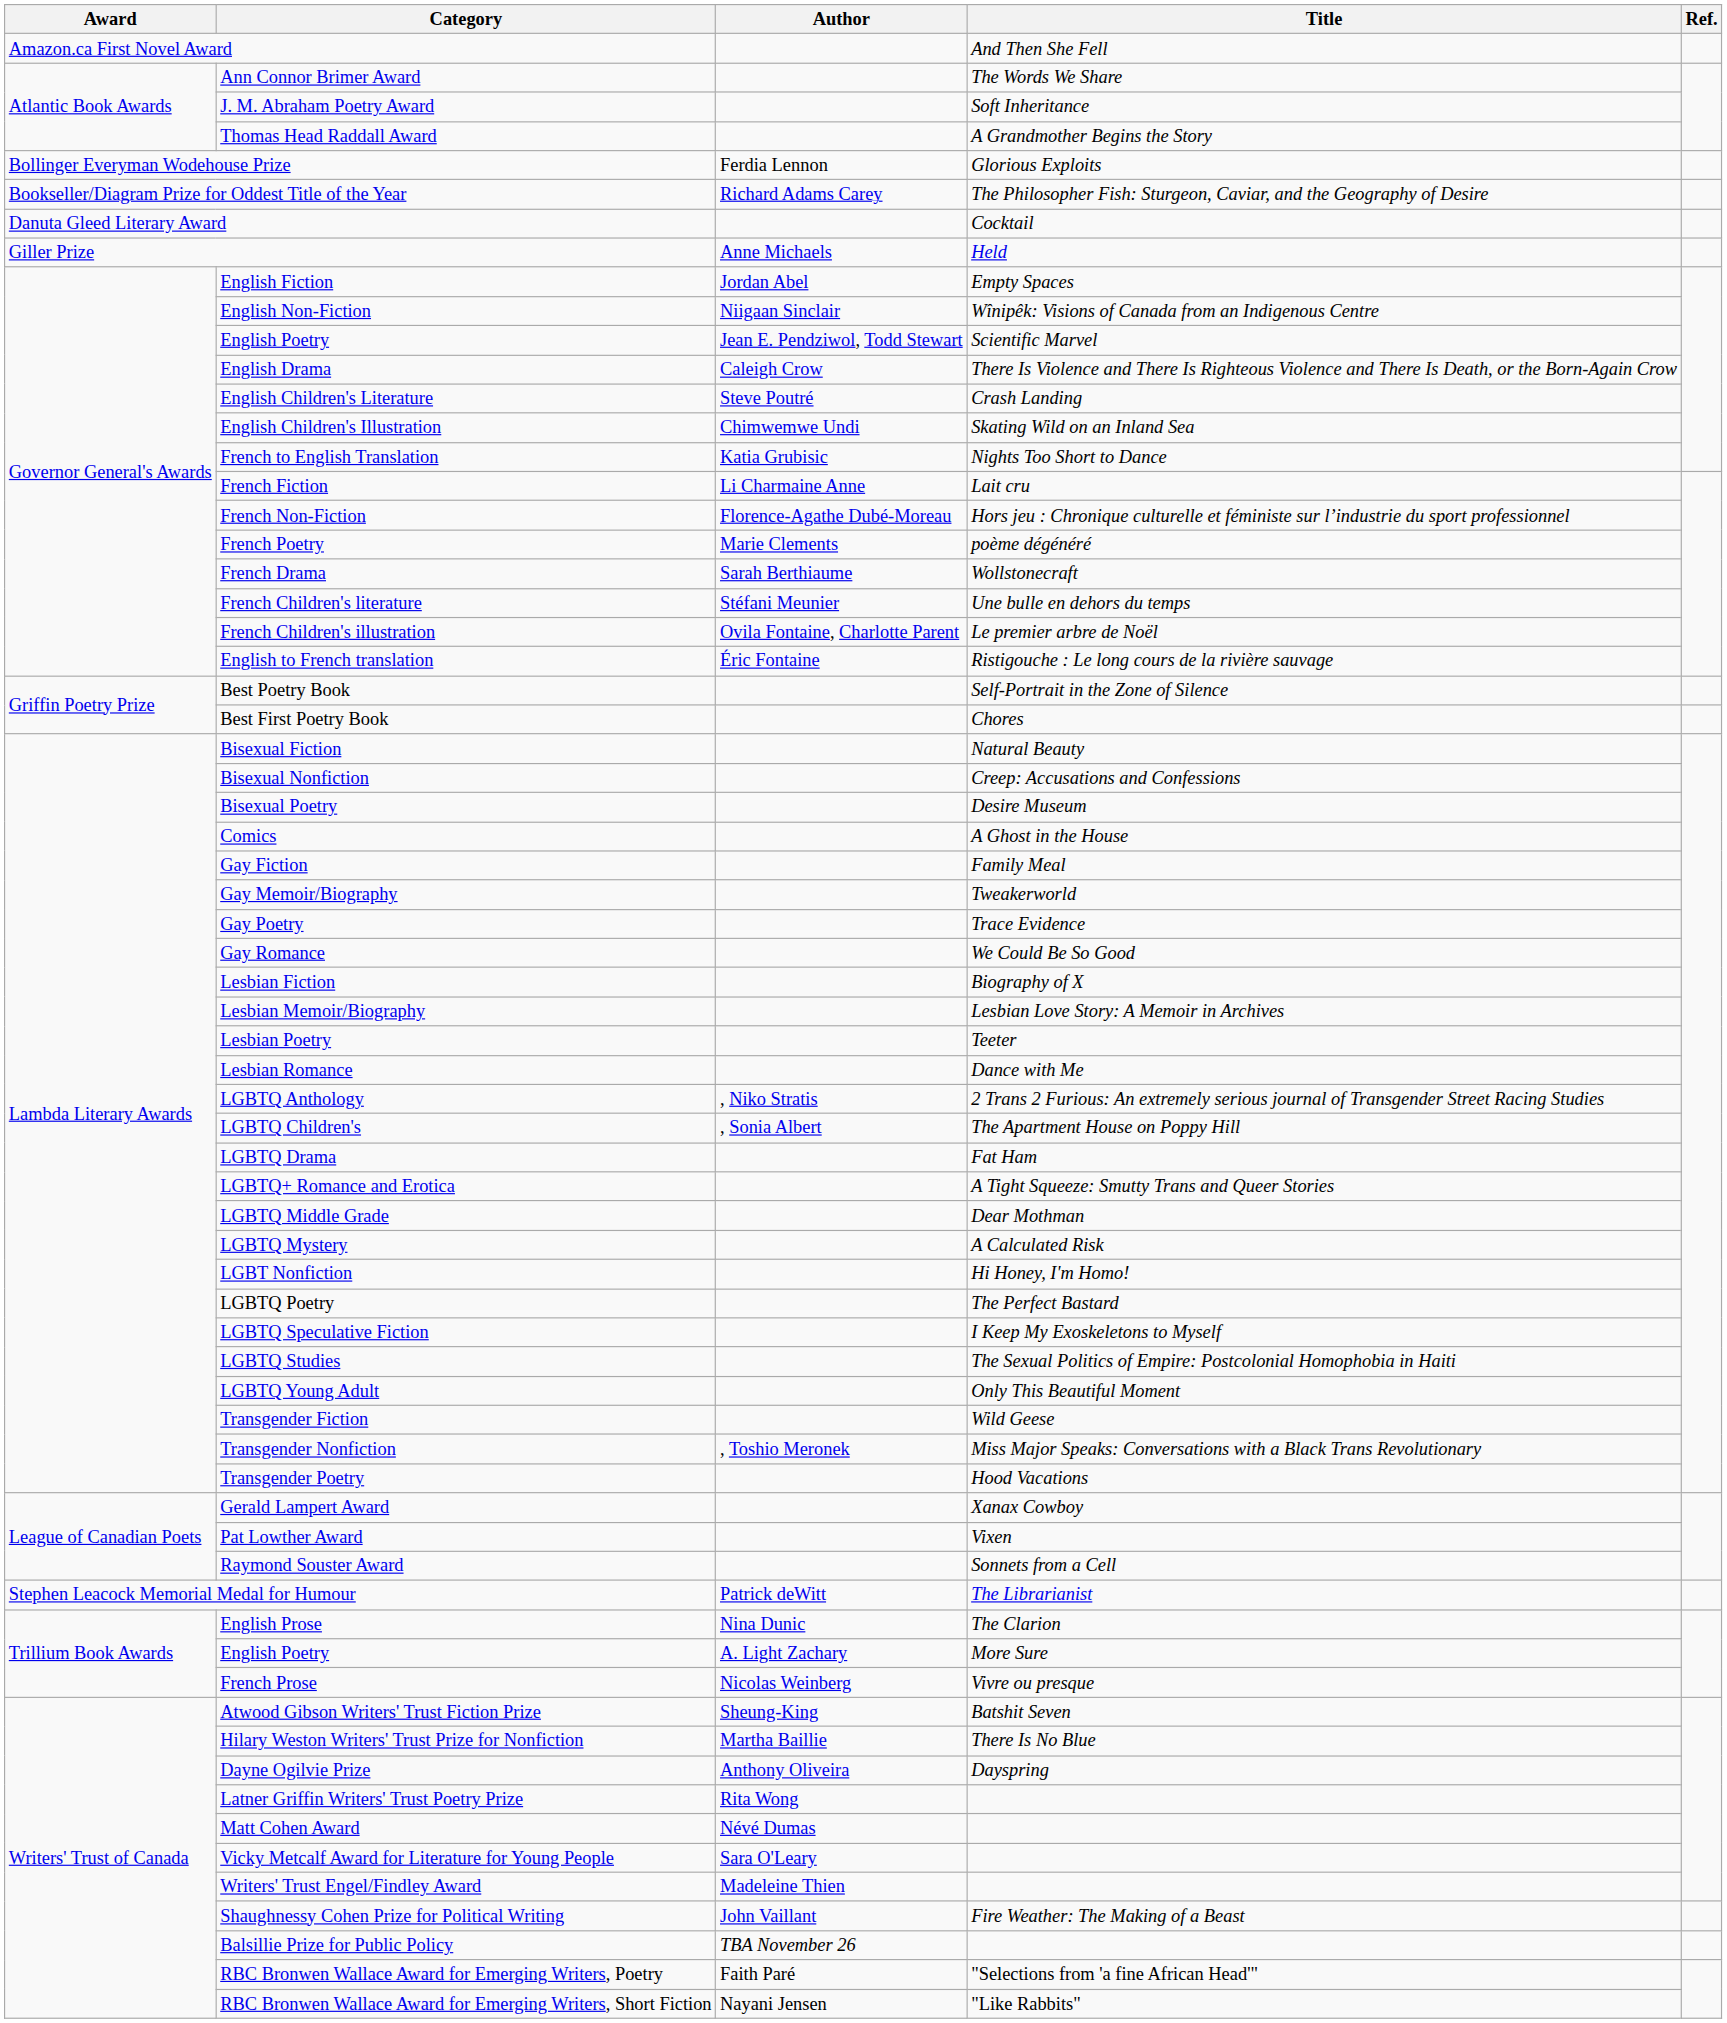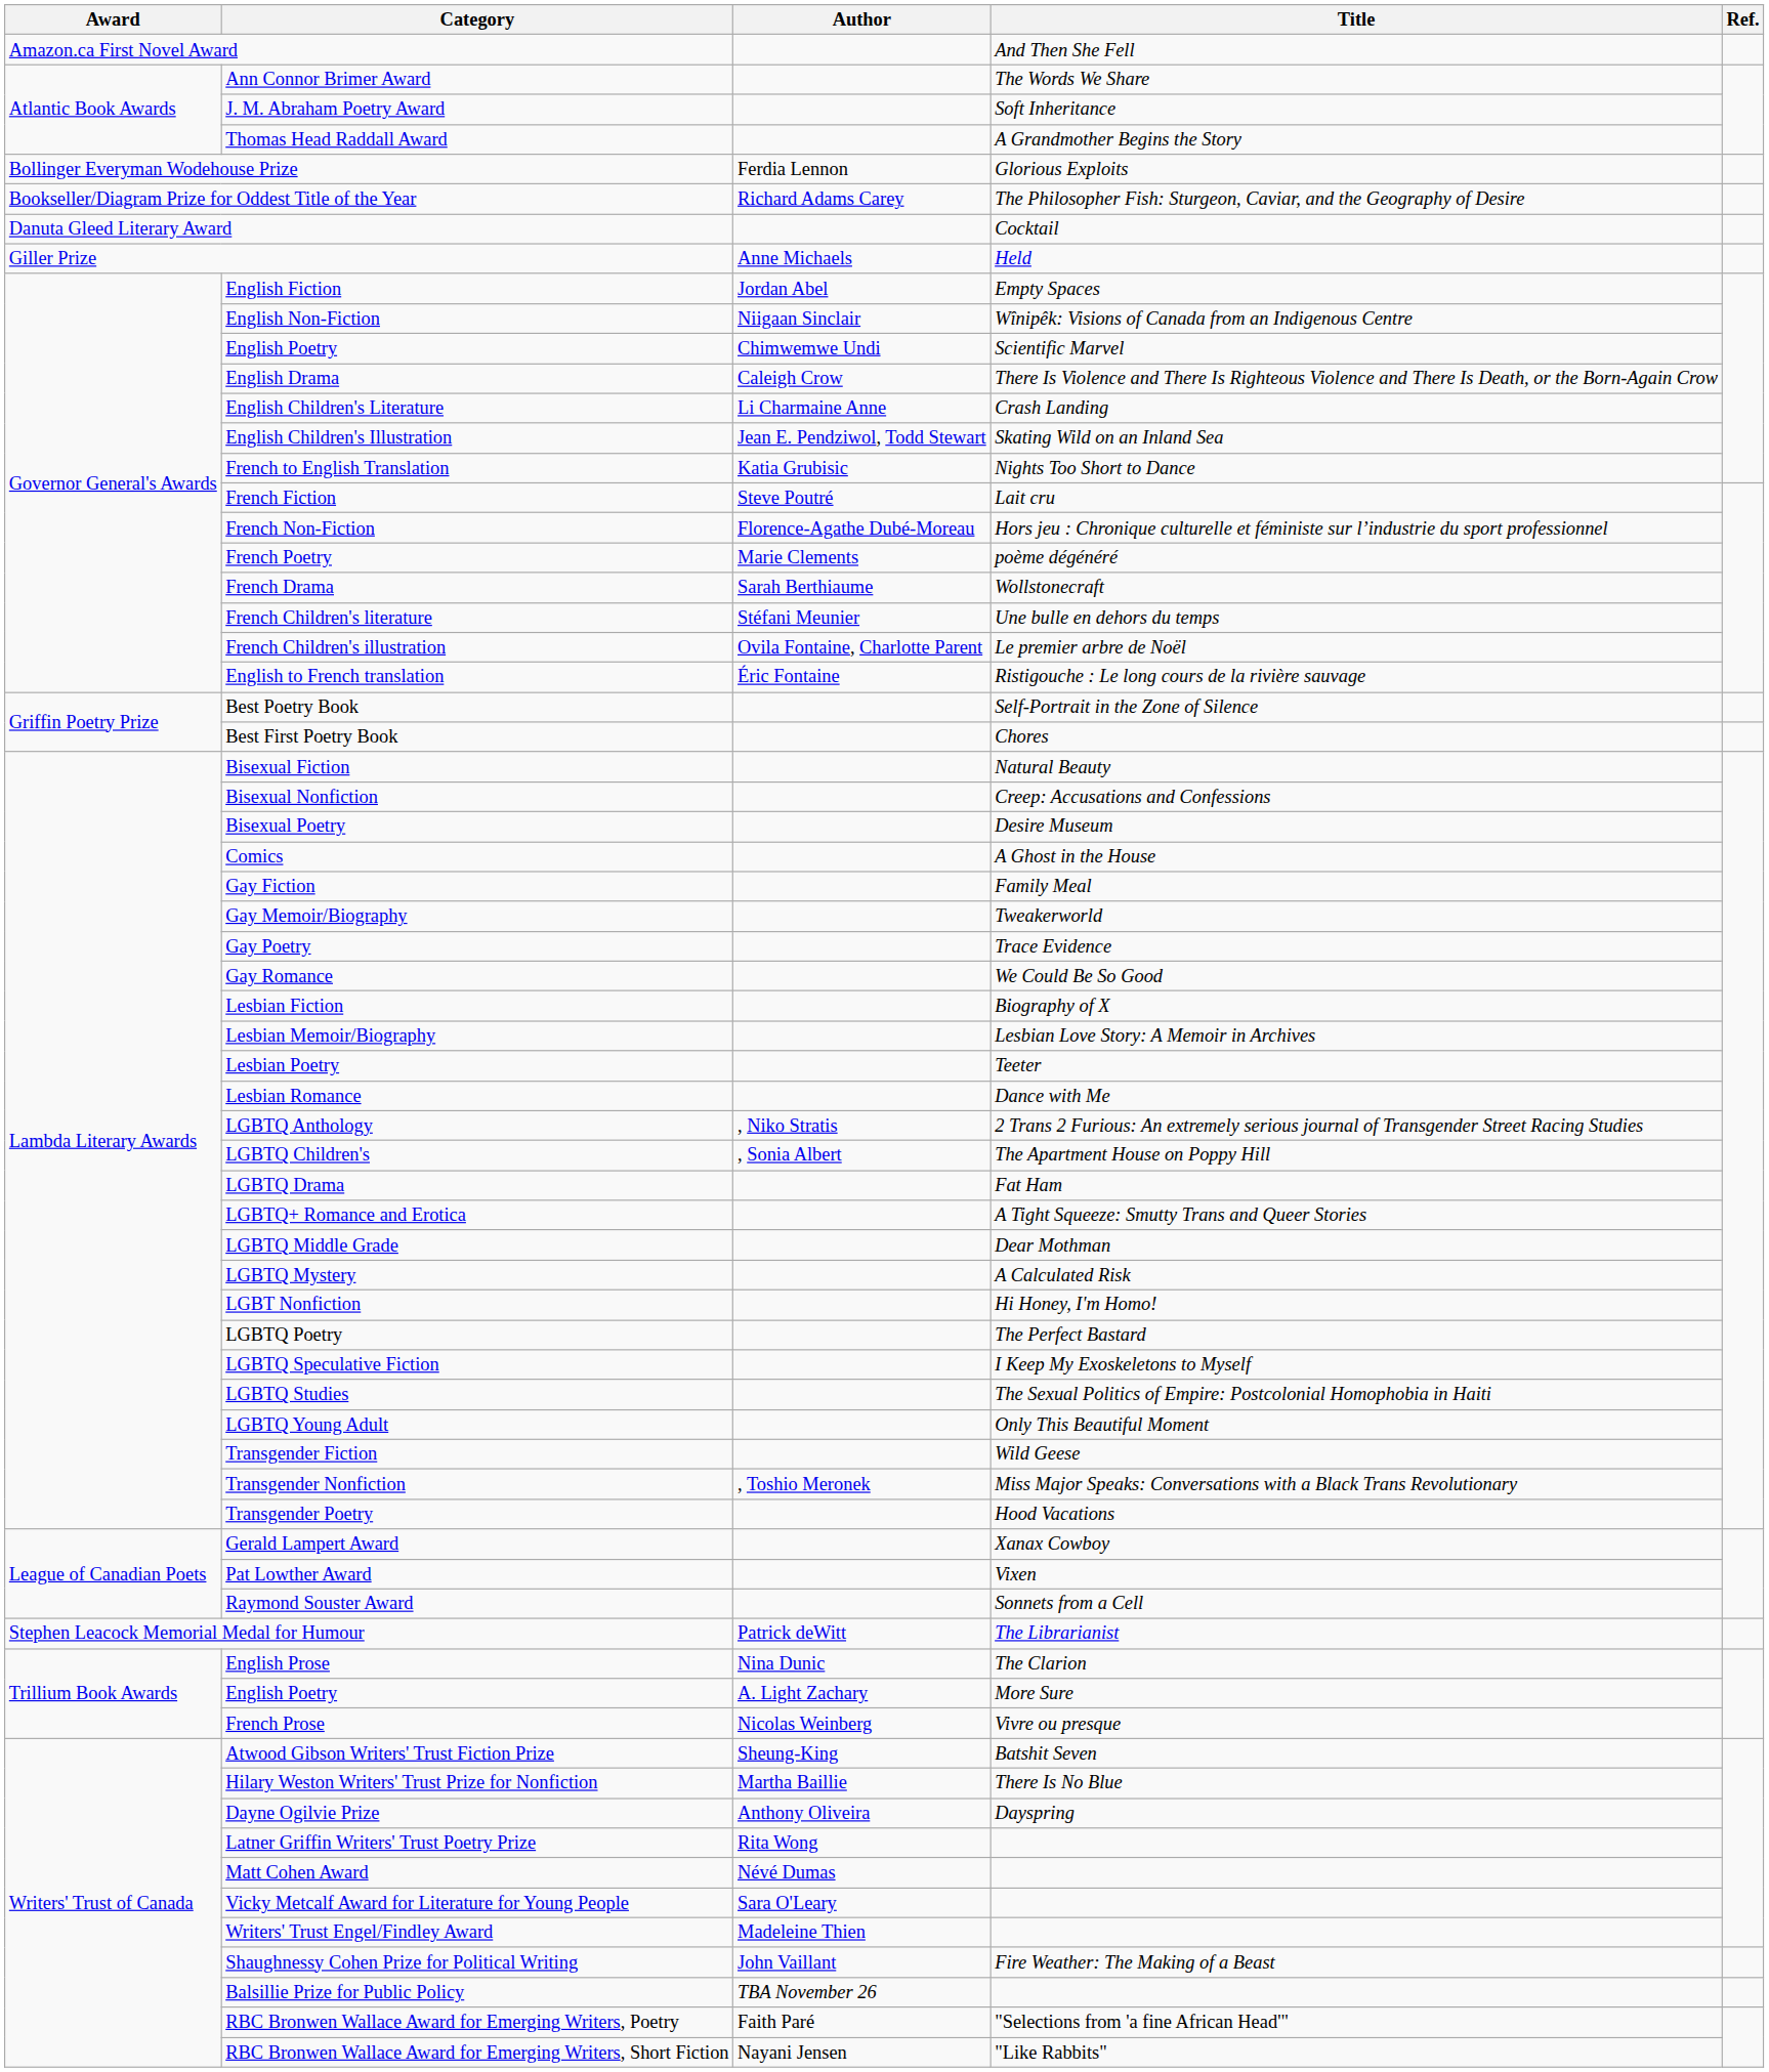English Poetry / Scientific Marvel | Author: Jean E. Pendziwol, Todd Stewart -> Chimwemwe Undi
English Children's Literature | Author: Steve Poutré -> Li Charmaine Anne
English Children's Illustration | Author: Chimwemwe Undi -> Jean E. Pendziwol, Todd Stewart
French Fiction | Author: Li Charmaine Anne -> Steve Poutré
